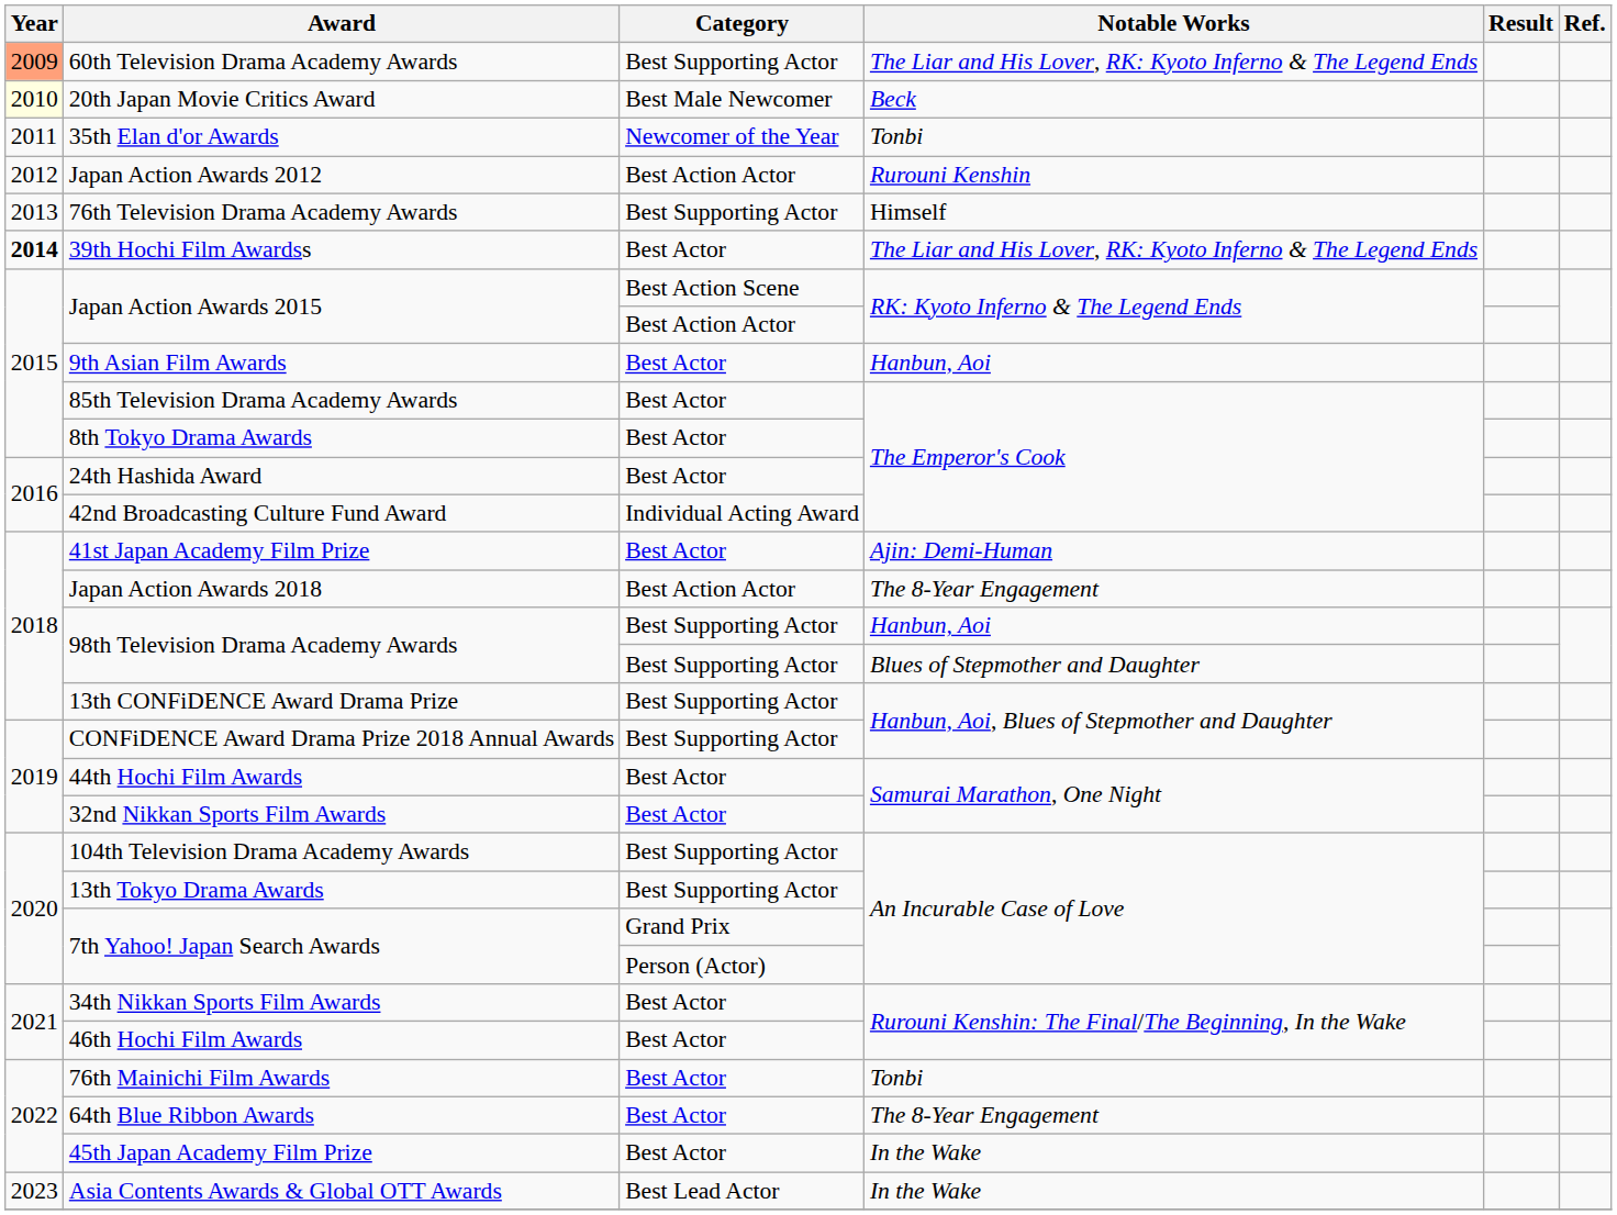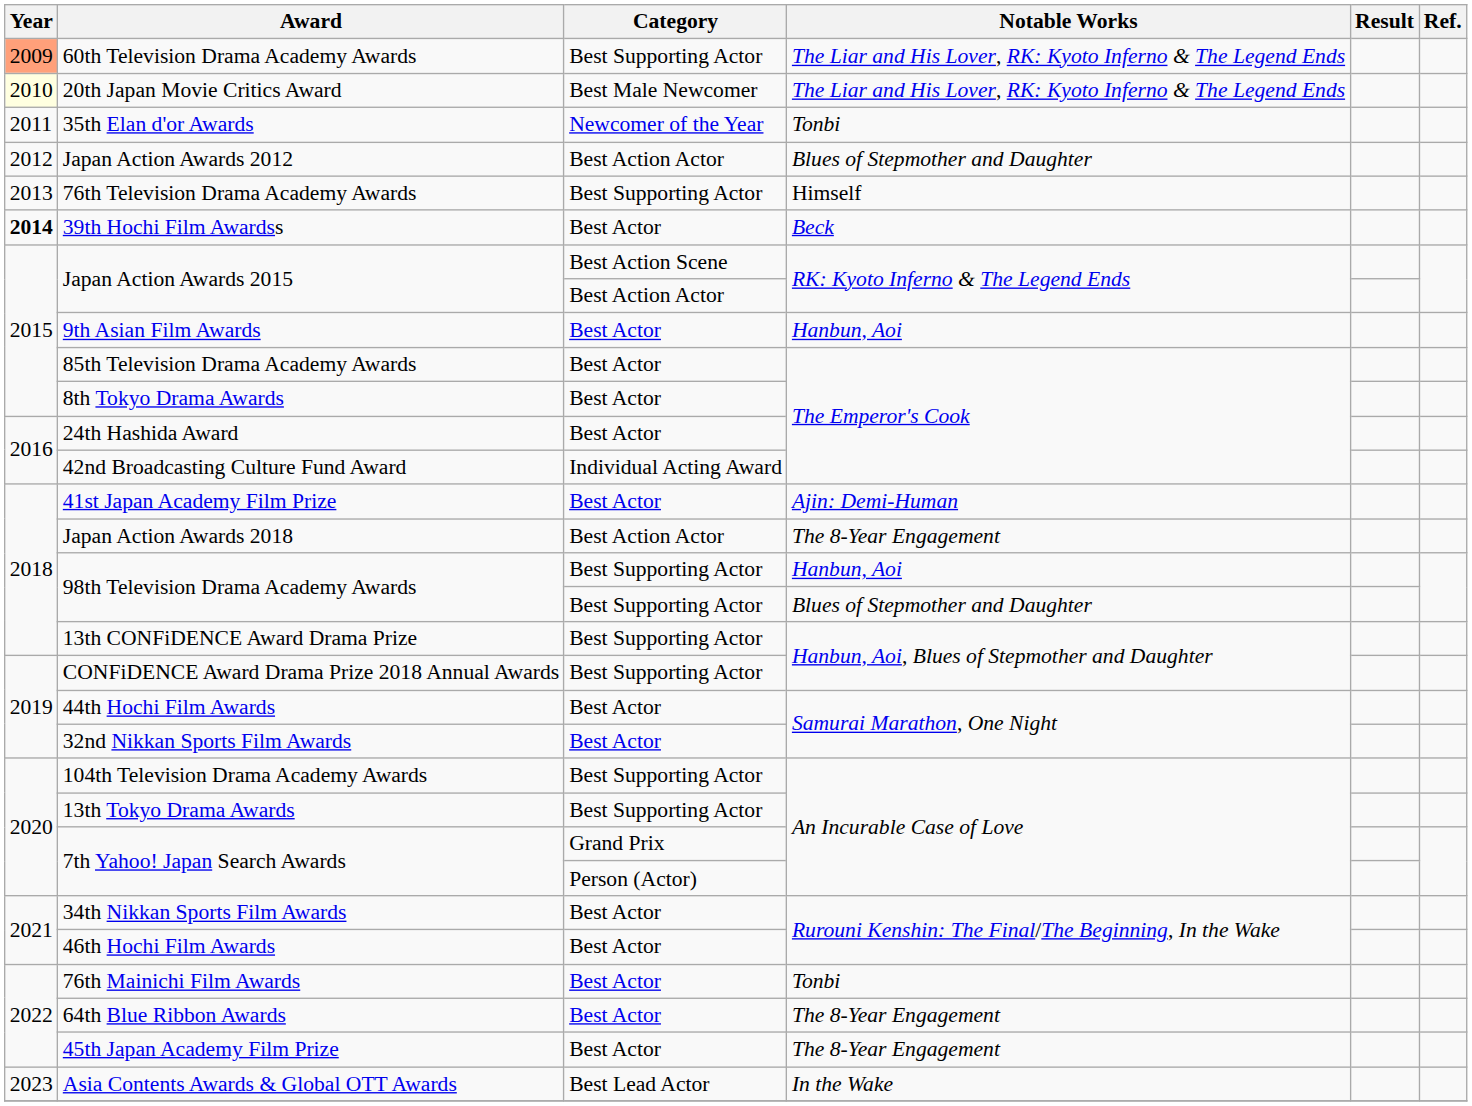20th Japan Movie Critics Award | Notable Works: Beck -> The Liar and His Lover, RK: Kyoto Inferno & The Legend Ends
Japan Action Awards 2012 | Notable Works: Rurouni Kenshin -> Blues of Stepmother and Daughter
39th Hochi Film Awardss | Notable Works: The Liar and His Lover, RK: Kyoto Inferno & The Legend Ends -> Beck
45th Japan Academy Film Prize | Notable Works: In the Wake -> The 8-Year Engagement
